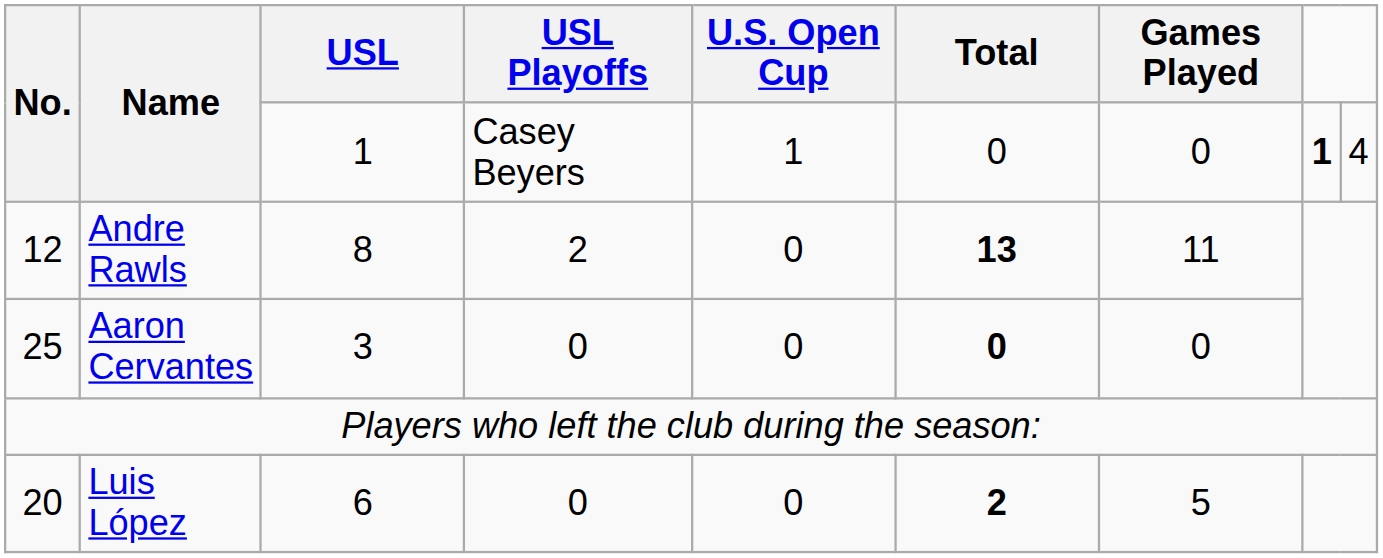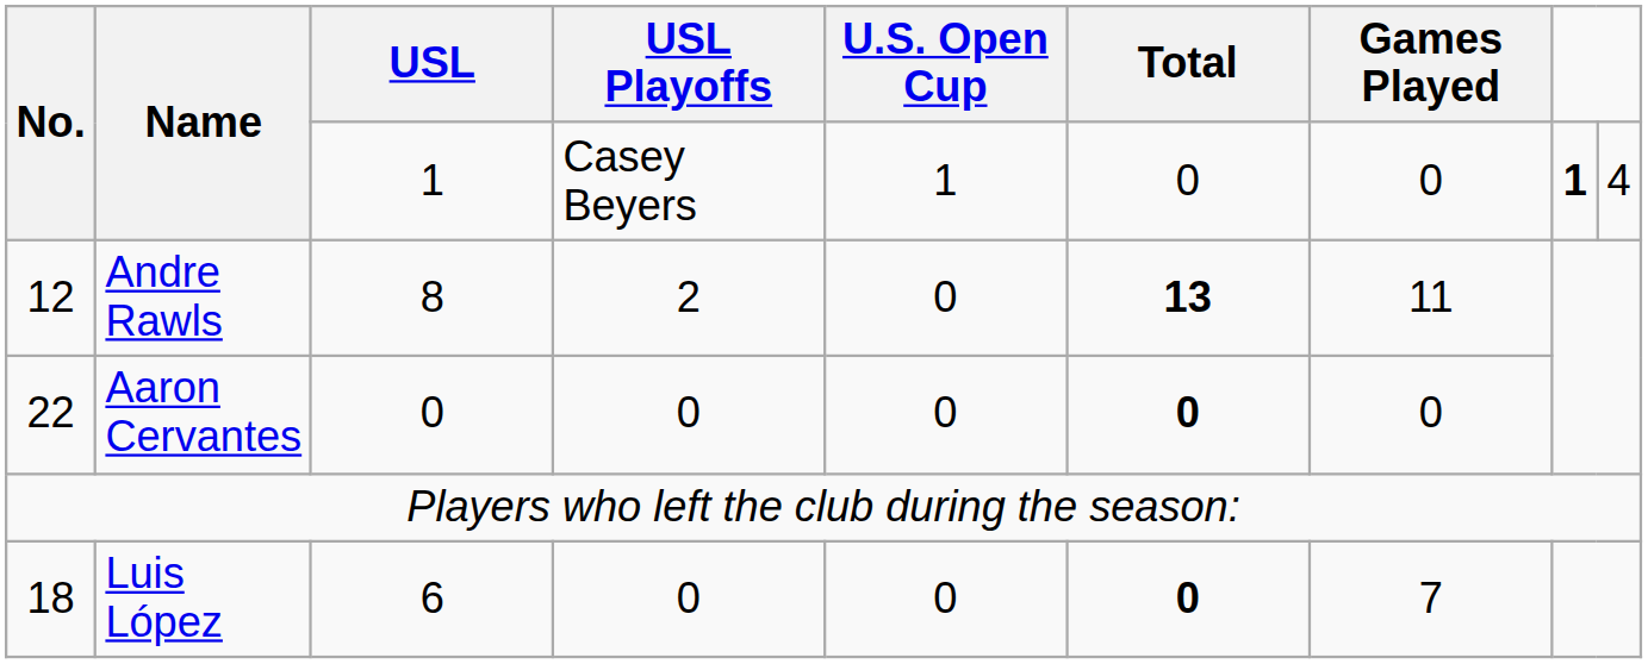Aaron Cervantes | No.: 25 -> 22
Aaron Cervantes | USL: 3 -> 0
Luis López | No.: 20 -> 18
Luis López | Total: 2 -> 0
Luis López | Games Played: 5 -> 7
